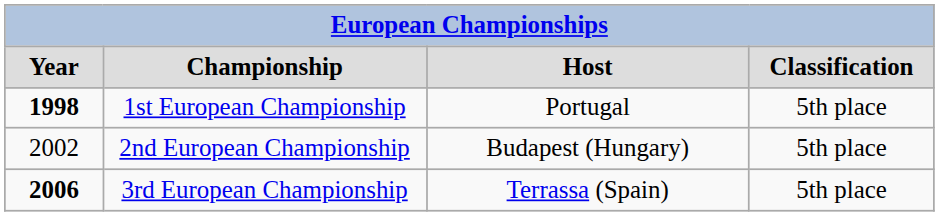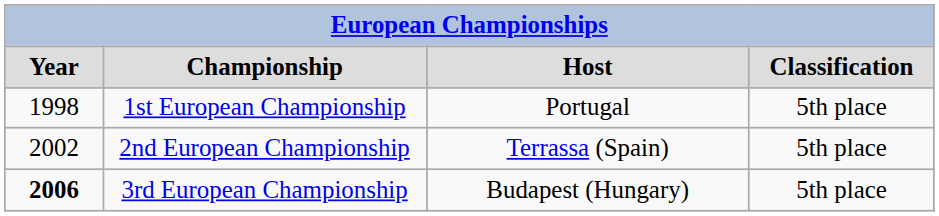1st European Championship | column 1: bold -> normal
2nd European Championship | column 3: Budapest (Hungary) -> Terrassa (Spain)
3rd European Championship | column 3: Terrassa (Spain) -> Budapest (Hungary)
